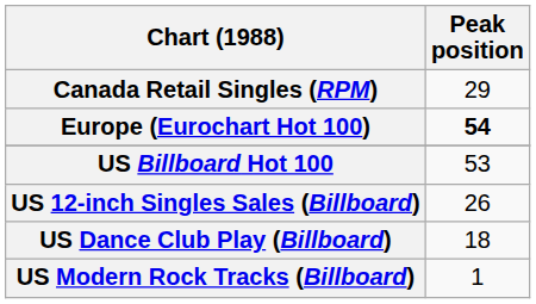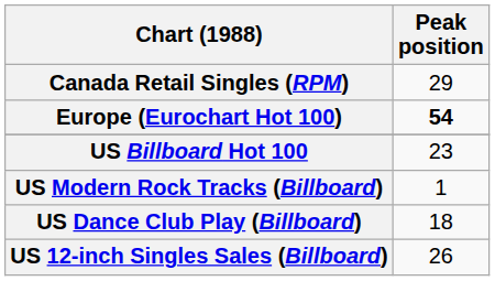US Billboard Hot 100 | Peak position: 53 -> 23
rows swapped: US 12-inch Singles Sales (Billboard) <-> US Modern Rock Tracks (Billboard)
